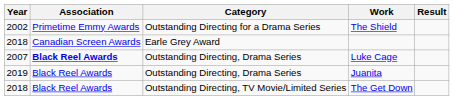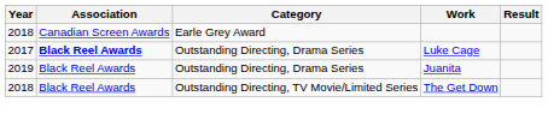- row: 2002 | Primetime Emmy Awards | Outstanding Directing for a Drama Series | The Shield
Luke Cage | Year: 2007 -> 2017
